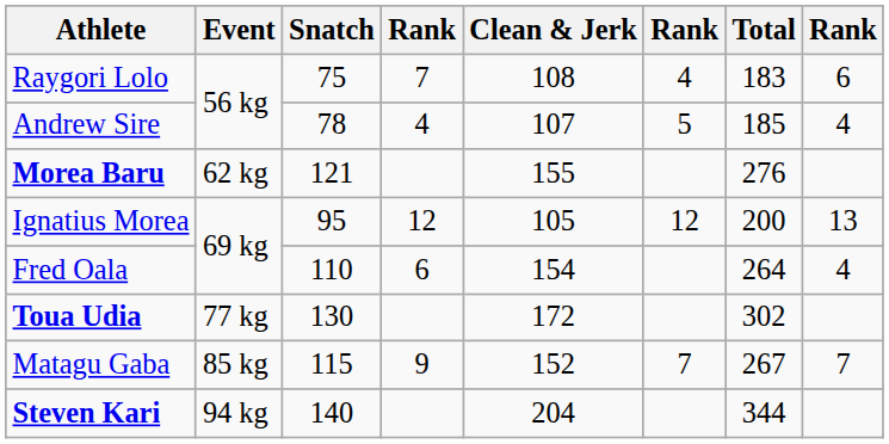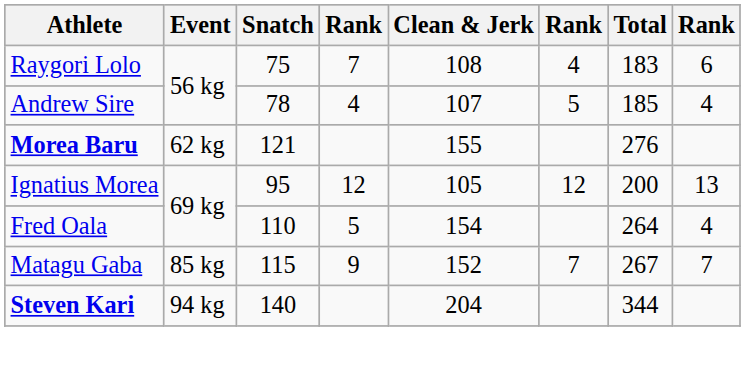Fred Oala | column 4: 6 -> 5
- row: Toua Udia | 77 kg | 130 | 172 | 302
